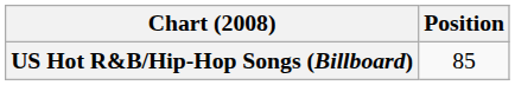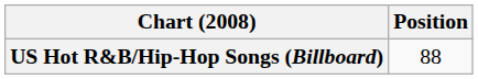US Hot R&B/Hip-Hop Songs (Billboard) | Position: 85 -> 88
